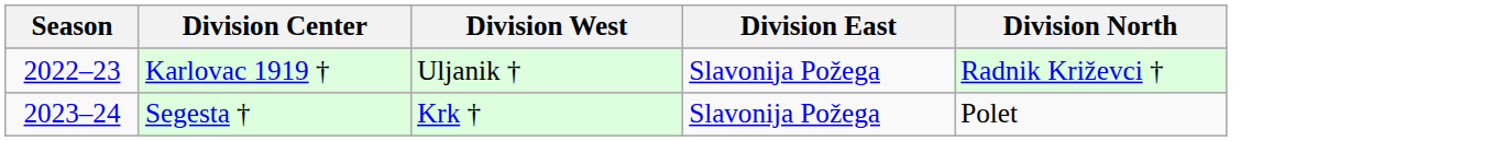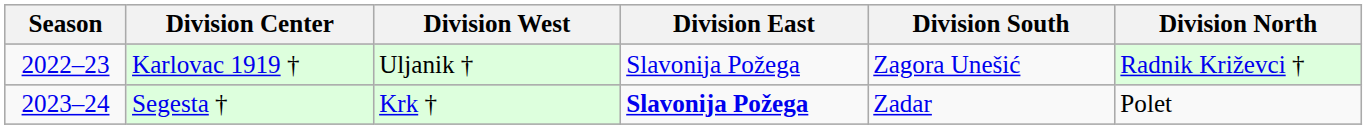+ column: Division South | Zagora Unešić | Zadar
Segesta † | Division East: normal -> bold
